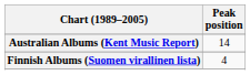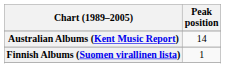Finnish Albums (Suomen virallinen lista) | Peak position: 4 -> 1
